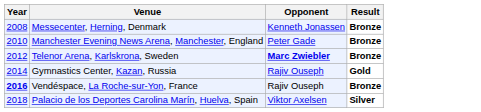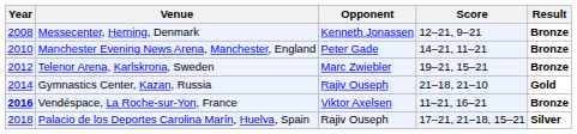+ column: Score | 12–21, 9–21 | 14–21, 11–21 | 19–21, 15–21 | 21–18, 21–10 | 11–21, 16–21 | 17–21, 21–18, 15–21
Telenor Arena, Karlskrona, Sweden | Opponent: bold -> normal
Vendéspace, La Roche-sur-Yon, France | Opponent: Rajiv Ouseph -> Viktor Axelsen
Palacio de los Deportes Carolina Marín, Huelva, Spain | Opponent: Viktor Axelsen -> Rajiv Ouseph
